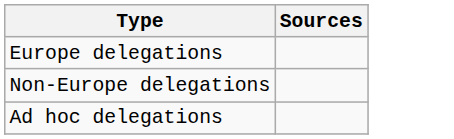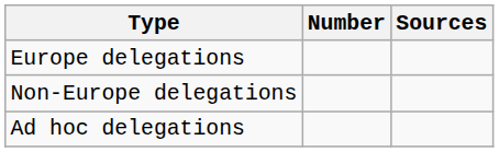+ column: Number
